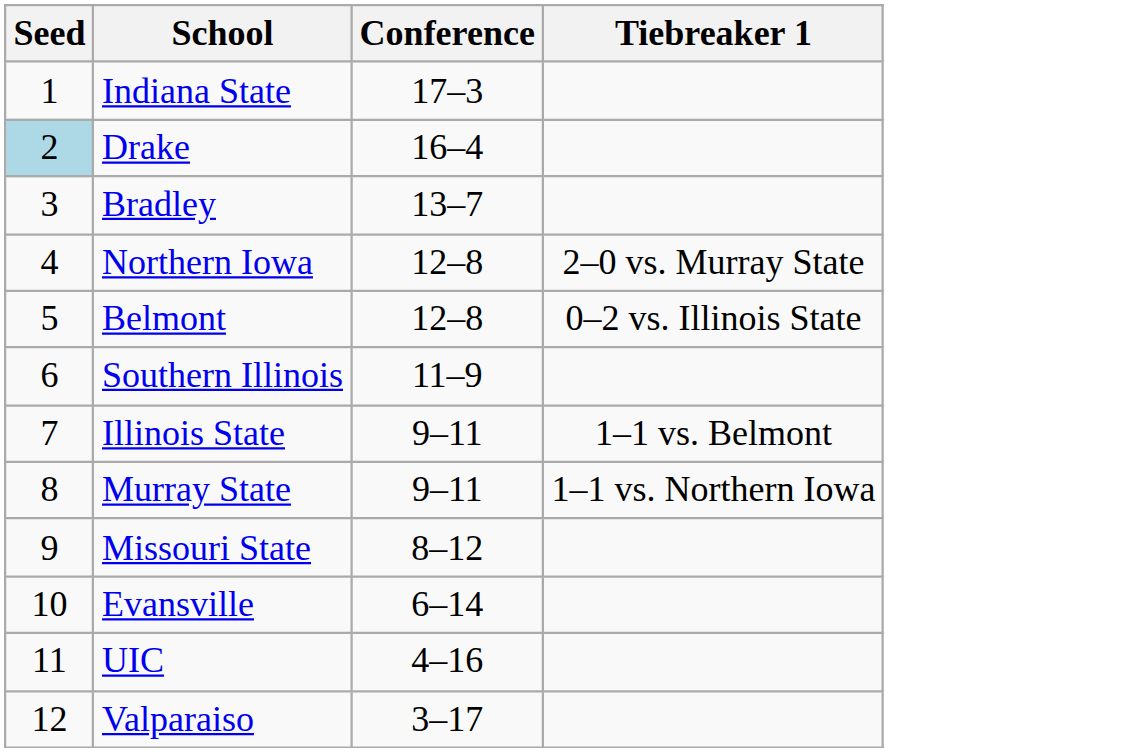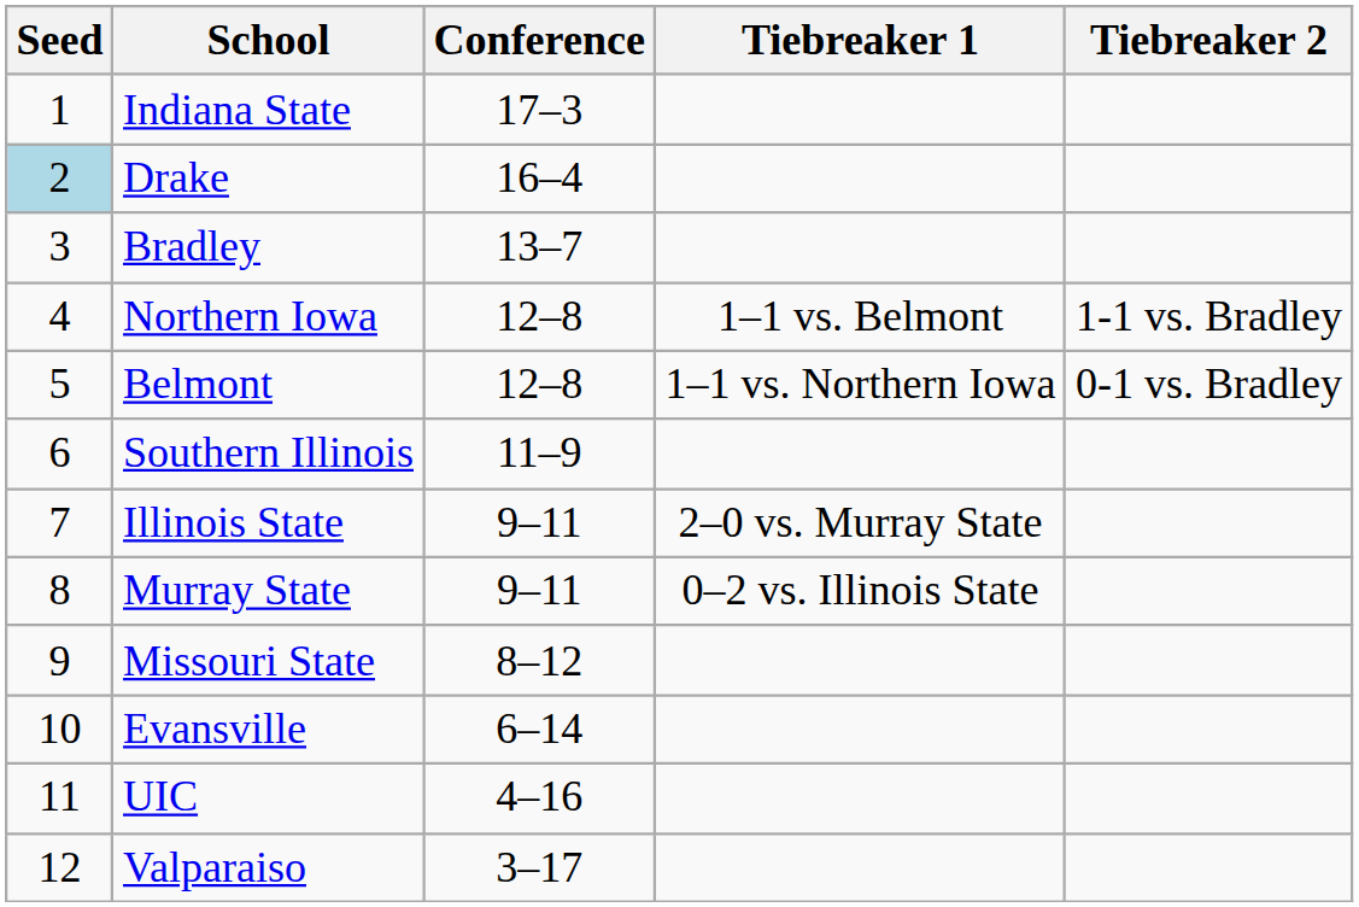+ column: Tiebreaker 2 | 1-1 vs. Bradley | 0-1 vs. Bradley
Northern Iowa | Tiebreaker 1: 2–0 vs. Murray State -> 1–1 vs. Belmont
Belmont | Tiebreaker 1: 0–2 vs. Illinois State -> 1–1 vs. Northern Iowa
Illinois State | Tiebreaker 1: 1–1 vs. Belmont -> 2–0 vs. Murray State
Murray State | Tiebreaker 1: 1–1 vs. Northern Iowa -> 0–2 vs. Illinois State
